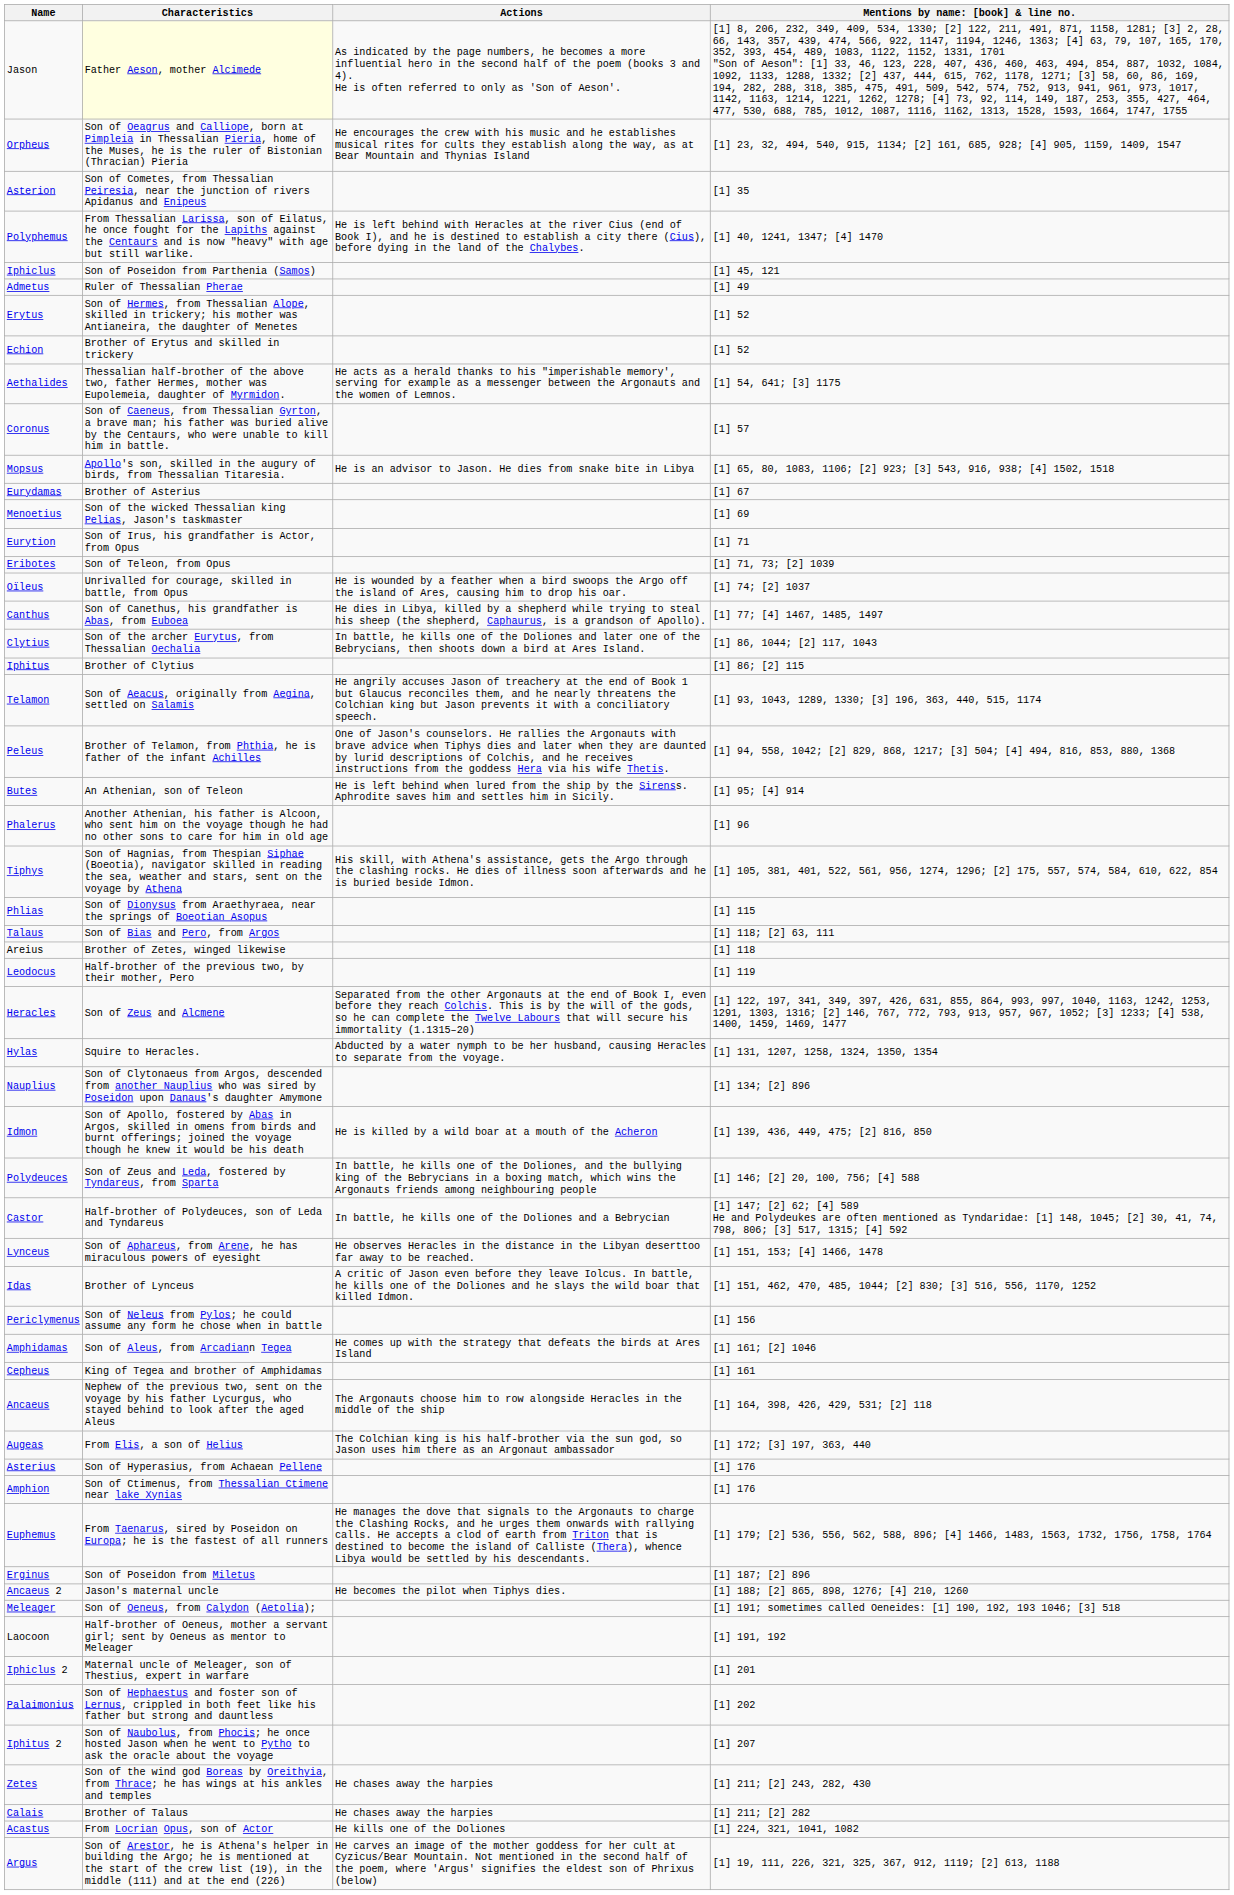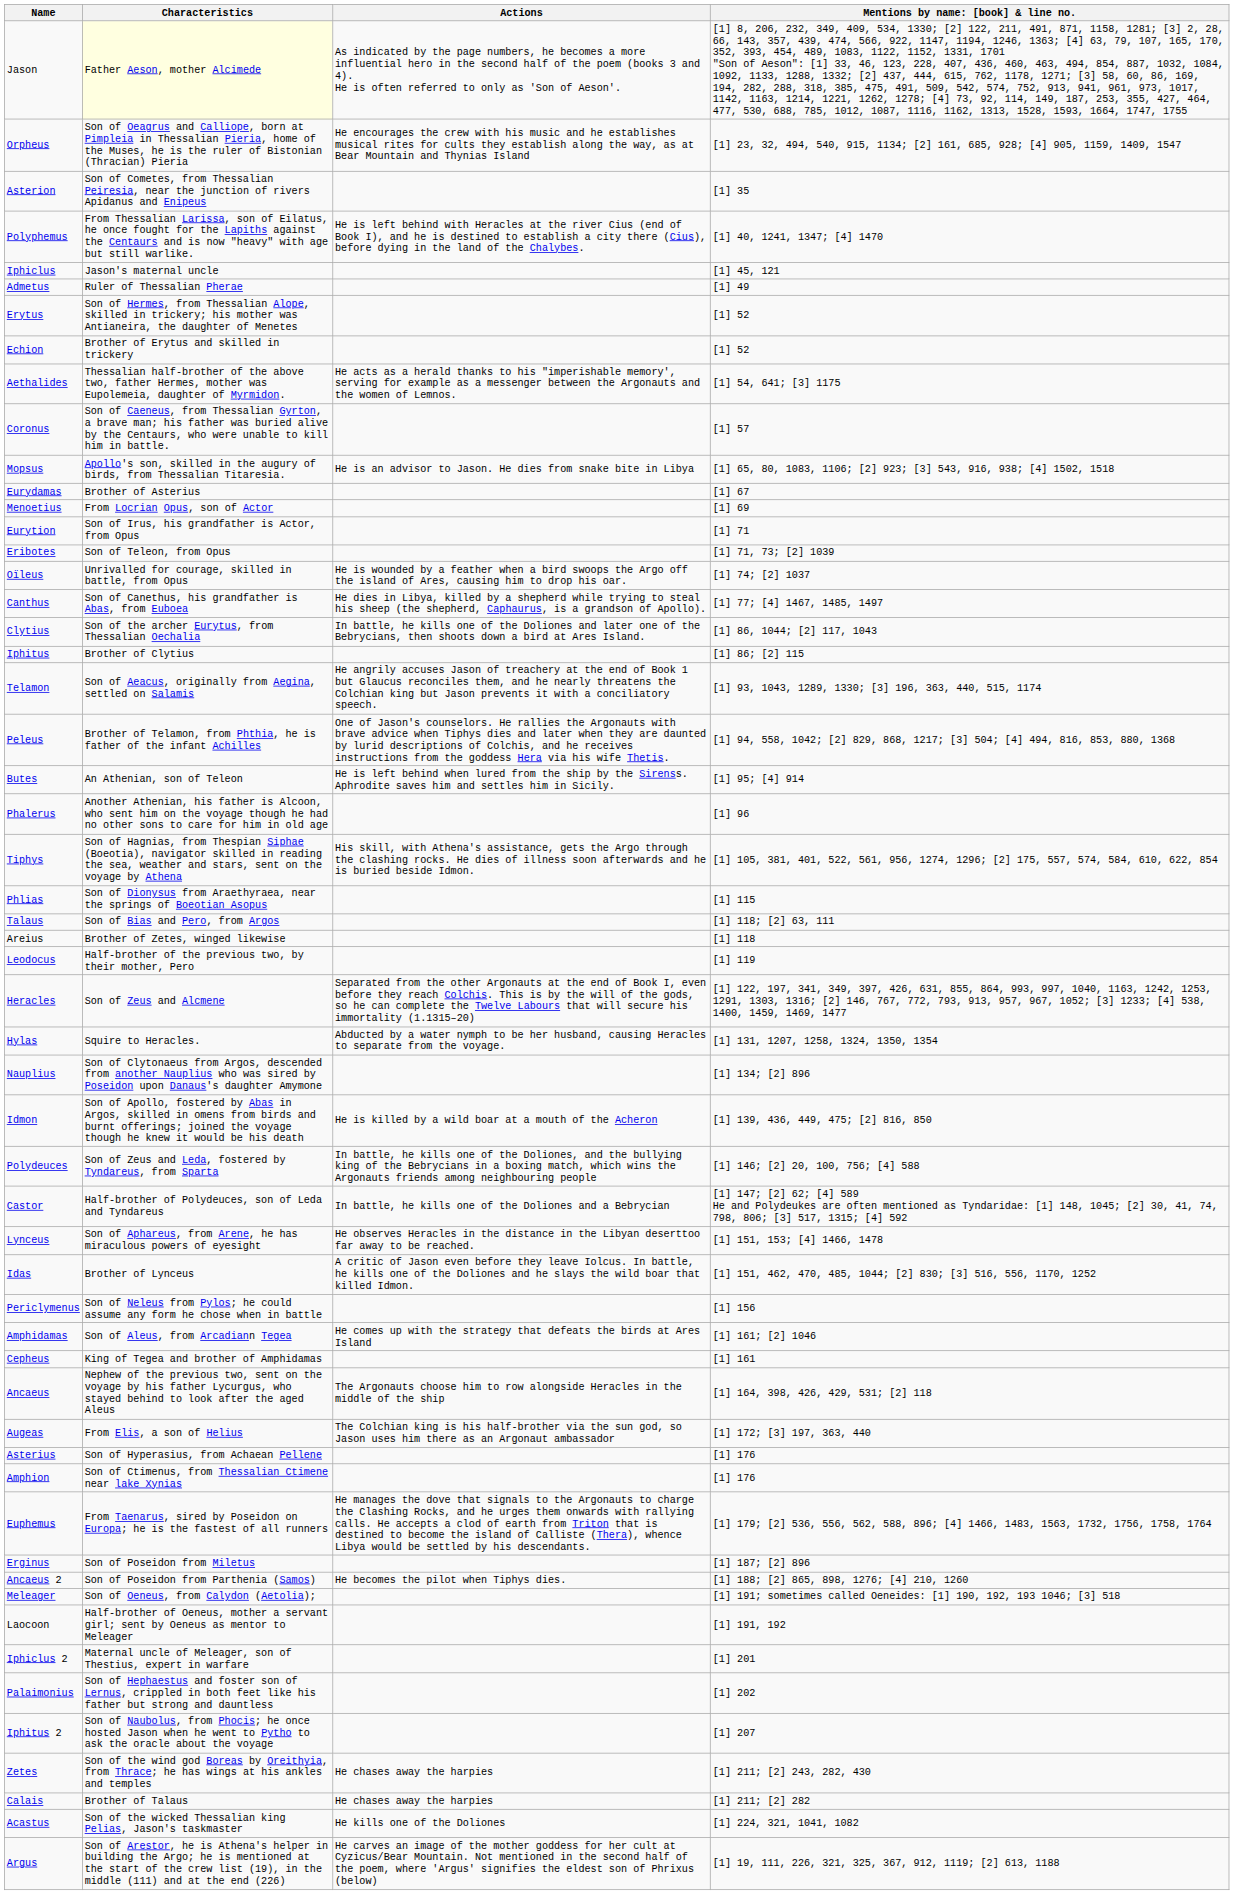Iphiclus | Characteristics: Son of Poseidon from Parthenia (Samos) -> Jason's maternal uncle
Menoetius | Characteristics: Son of the wicked Thessalian king Pelias, Jason's taskmaster -> From Locrian Opus, son of Actor
Ancaeus 2 | Characteristics: Jason's maternal uncle -> Son of Poseidon from Parthenia (Samos)
Acastus | Characteristics: From Locrian Opus, son of Actor -> Son of the wicked Thessalian king Pelias, Jason's taskmaster
